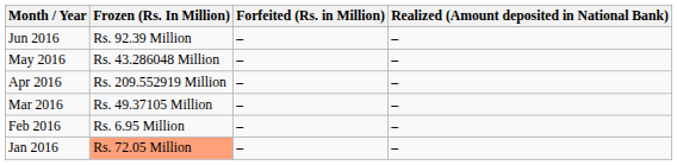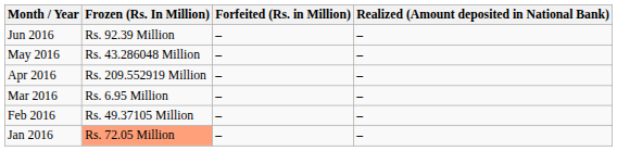Mar 2016 | Frozen (Rs. In Million): Rs. 49.37105 Million -> Rs. 6.95 Million
Feb 2016 | Frozen (Rs. In Million): Rs. 6.95 Million -> Rs. 49.37105 Million
